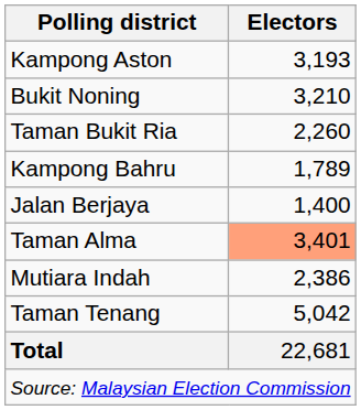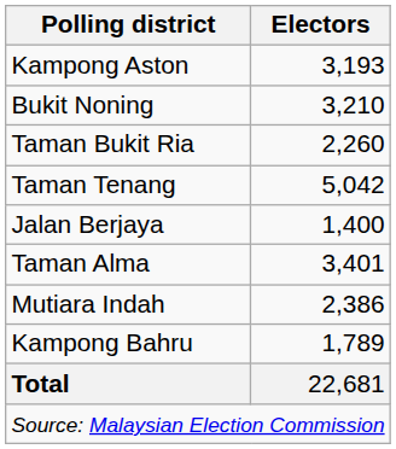rows swapped: Kampong Bahru <-> Taman Tenang
Taman Alma | Electors: lightsalmon background -> no background
